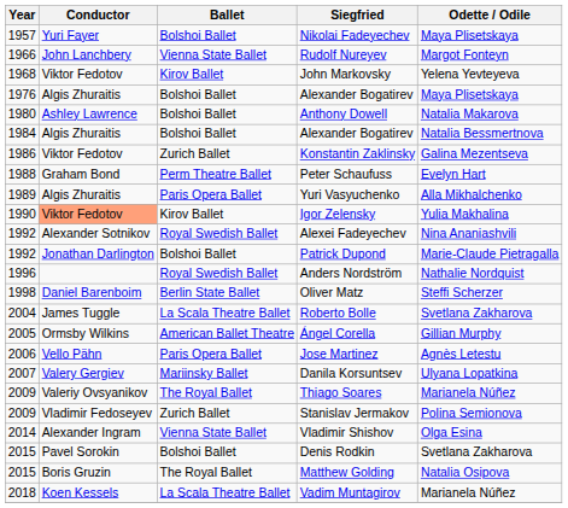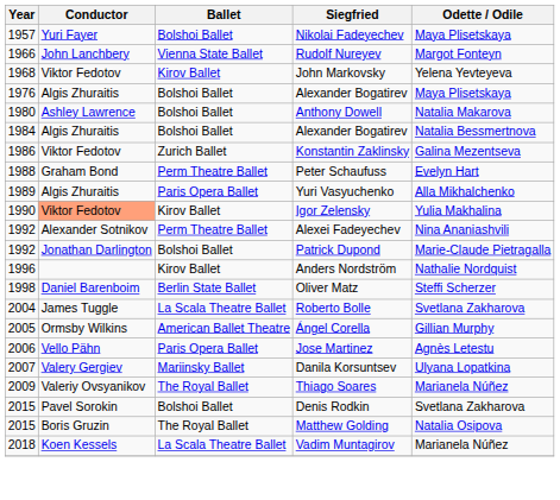Alexei Fadeyechev | Ballet: Royal Swedish Ballet -> Perm Theatre Ballet
Anders Nordström | Ballet: Royal Swedish Ballet -> Kirov Ballet
- row: 2009 | Vladimir Fedoseyev | Zurich Ballet | Stanislav Jermakov | Polina Semionova
- row: 2014 | Alexander Ingram | Vienna State Ballet | Vladimir Shishov | Olga Esina
